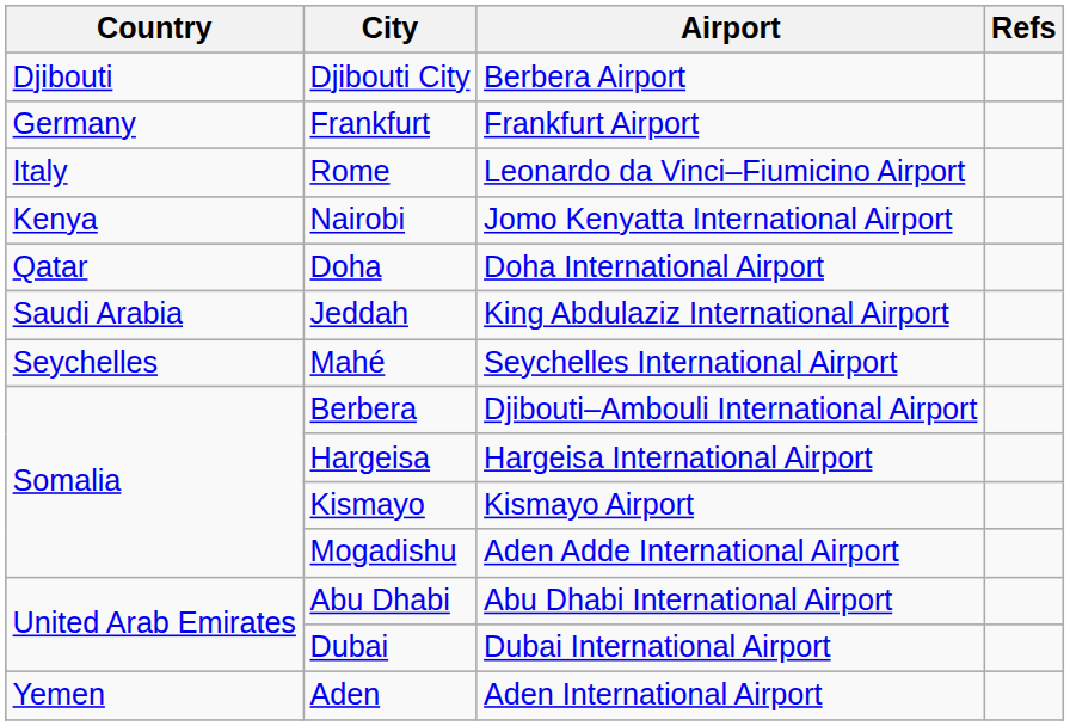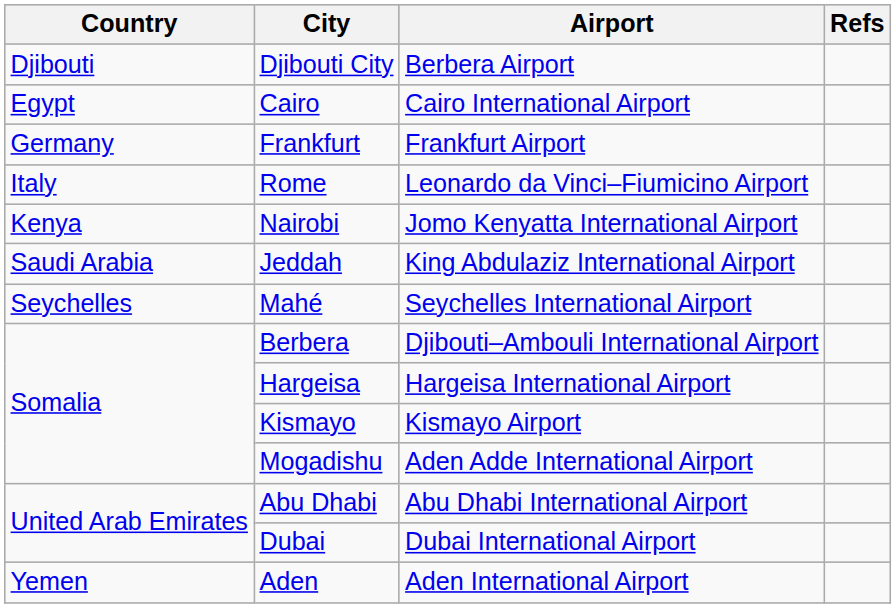+ row: Egypt | Cairo | Cairo International Airport
- row: Qatar | Doha | Doha International Airport
